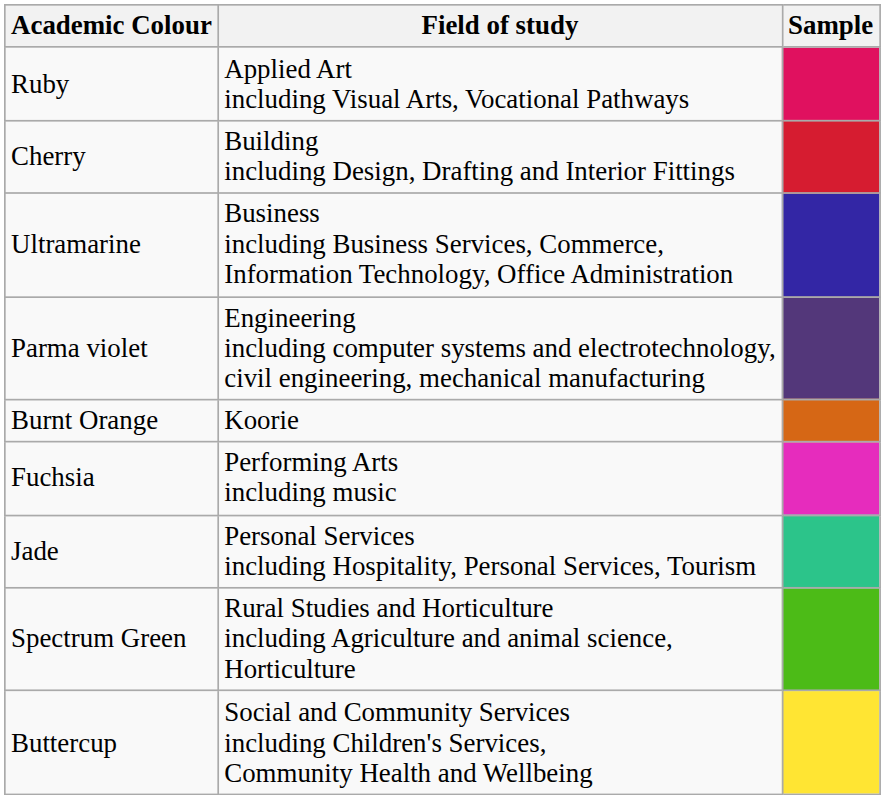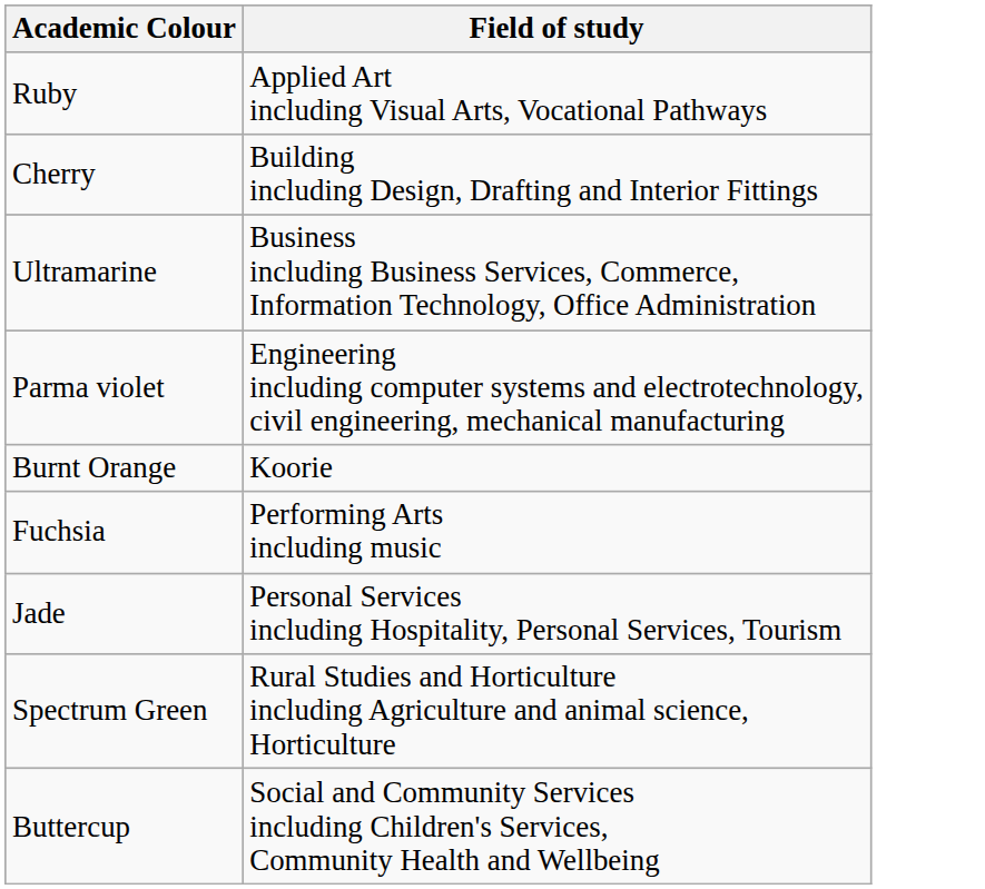- column: Sample
